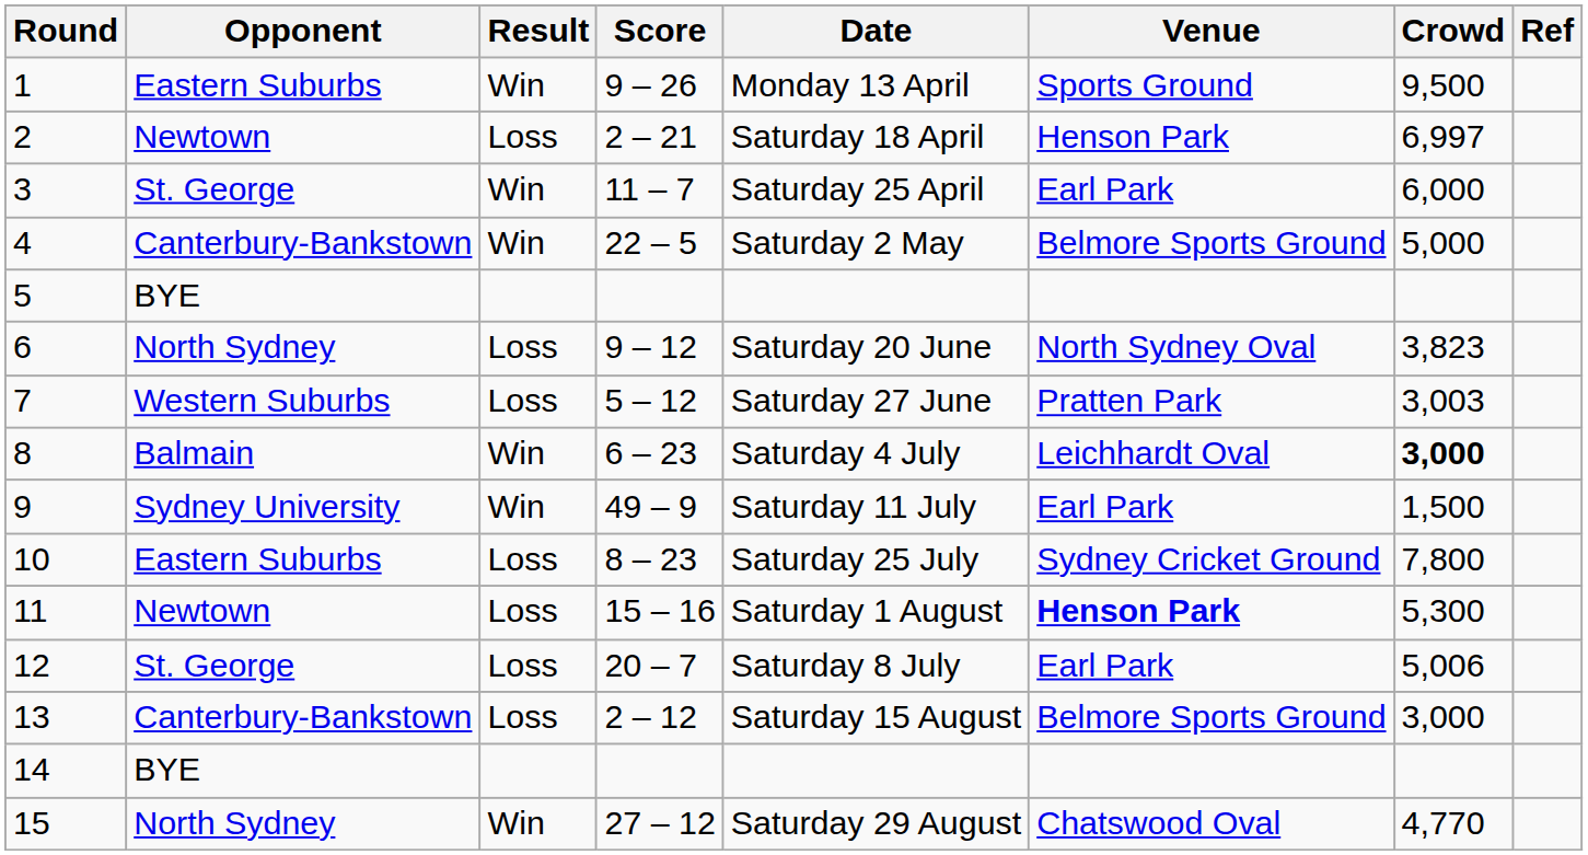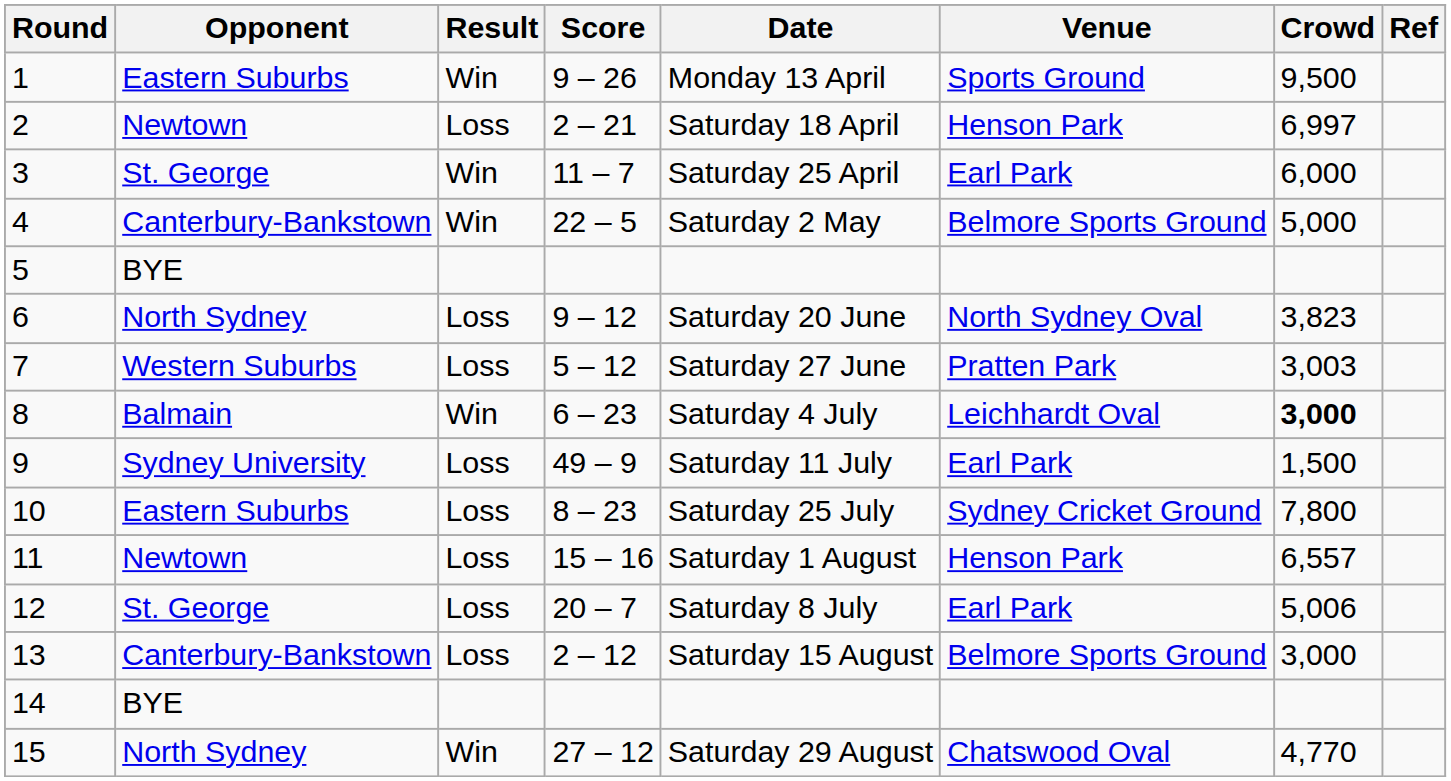9 | Result: Win -> Loss
11 | Venue: bold -> normal
11 | Crowd: 5,300 -> 6,557
